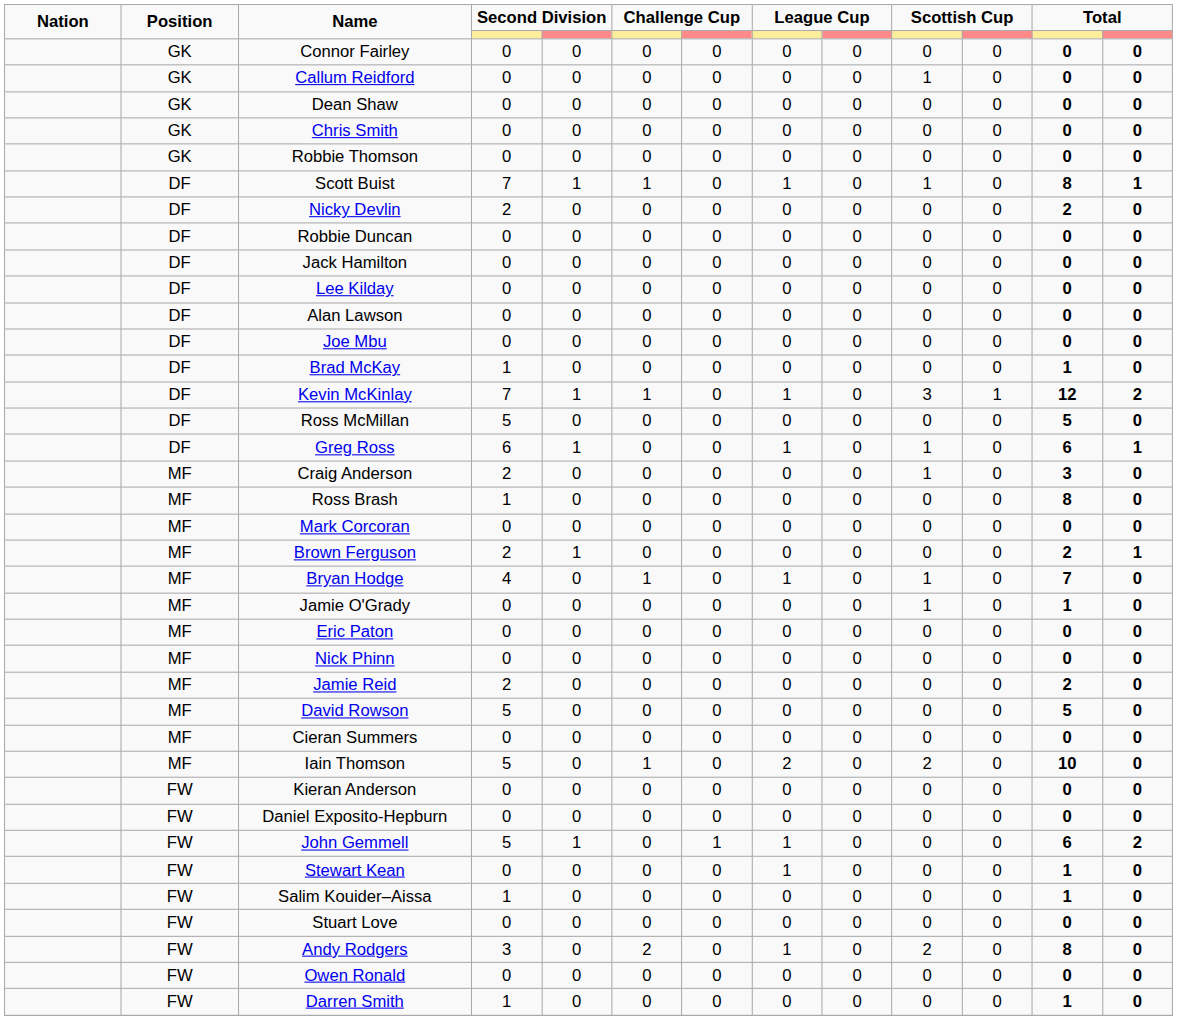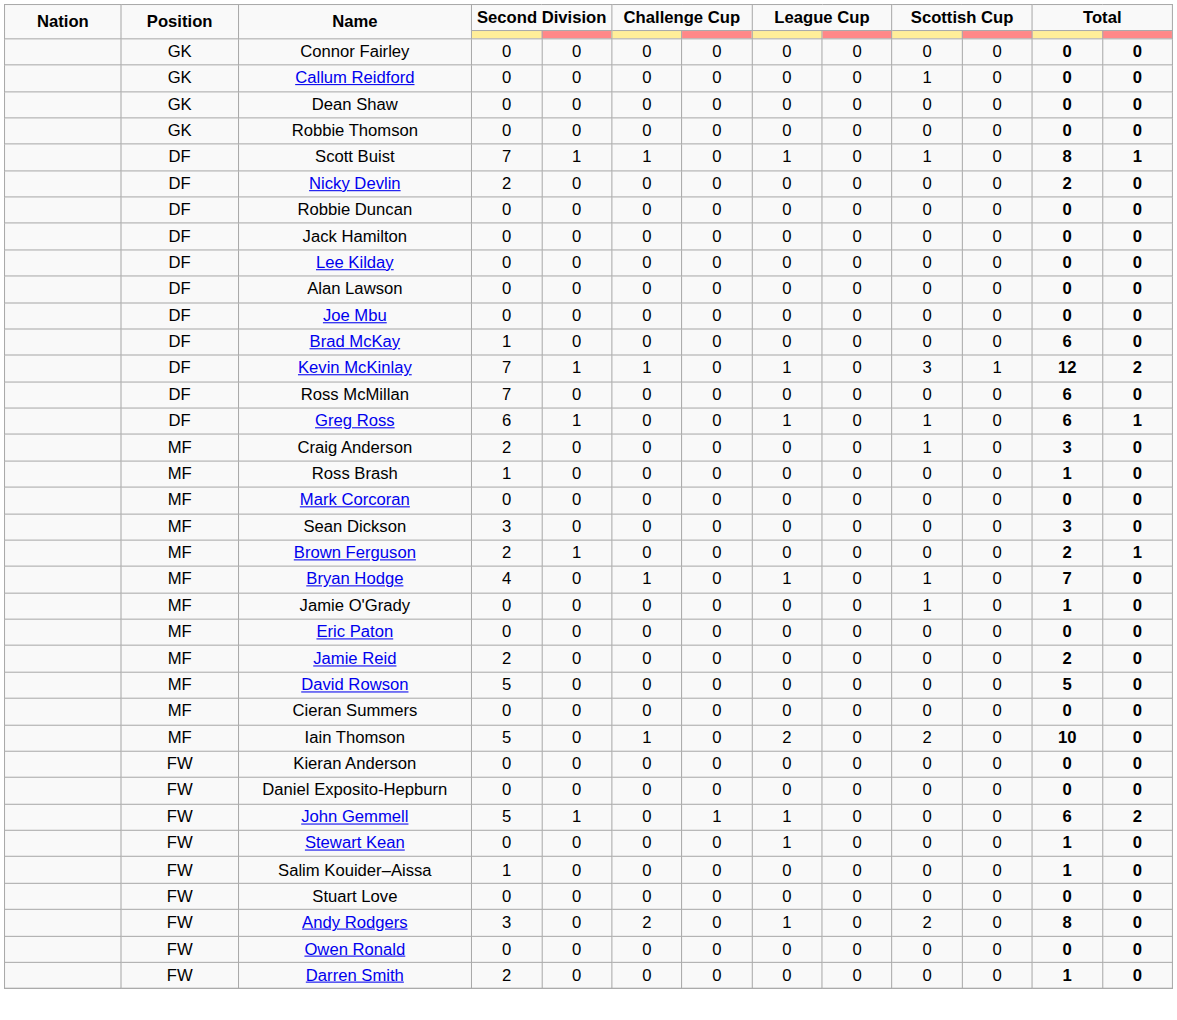- row: GK | Chris Smith | 0 | 0 | 0 | 0 | 0 | 0 | 0 | 0 | 0 | 0
Brad McKay | column 12: 1 -> 6
Ross McMillan | column 4: 5 -> 7
Ross McMillan | column 12: 5 -> 6
Ross Brash | column 12: 8 -> 1
+ row: MF | Sean Dickson | 3 | 0 | 0 | 0 | 0 | 0 | 0 | 0 | 3 | 0
- row: MF | Nick Phinn | 0 | 0 | 0 | 0 | 0 | 0 | 0 | 0 | 0 | 0
Darren Smith | column 4: 1 -> 2
